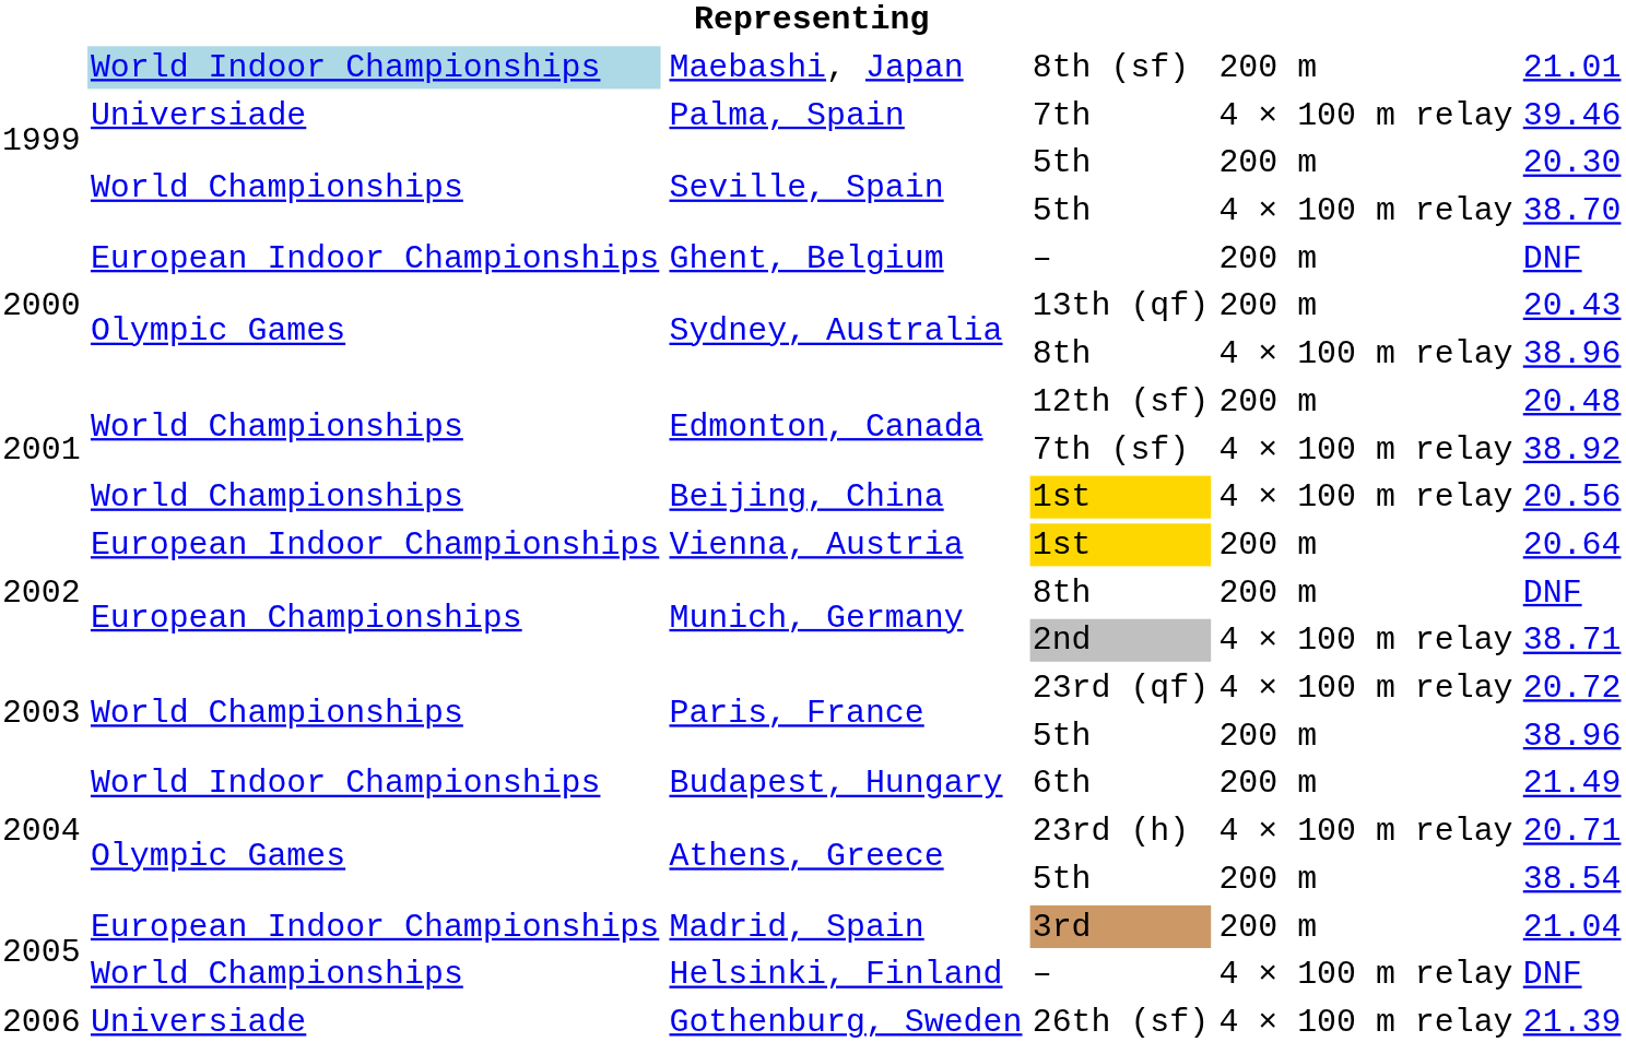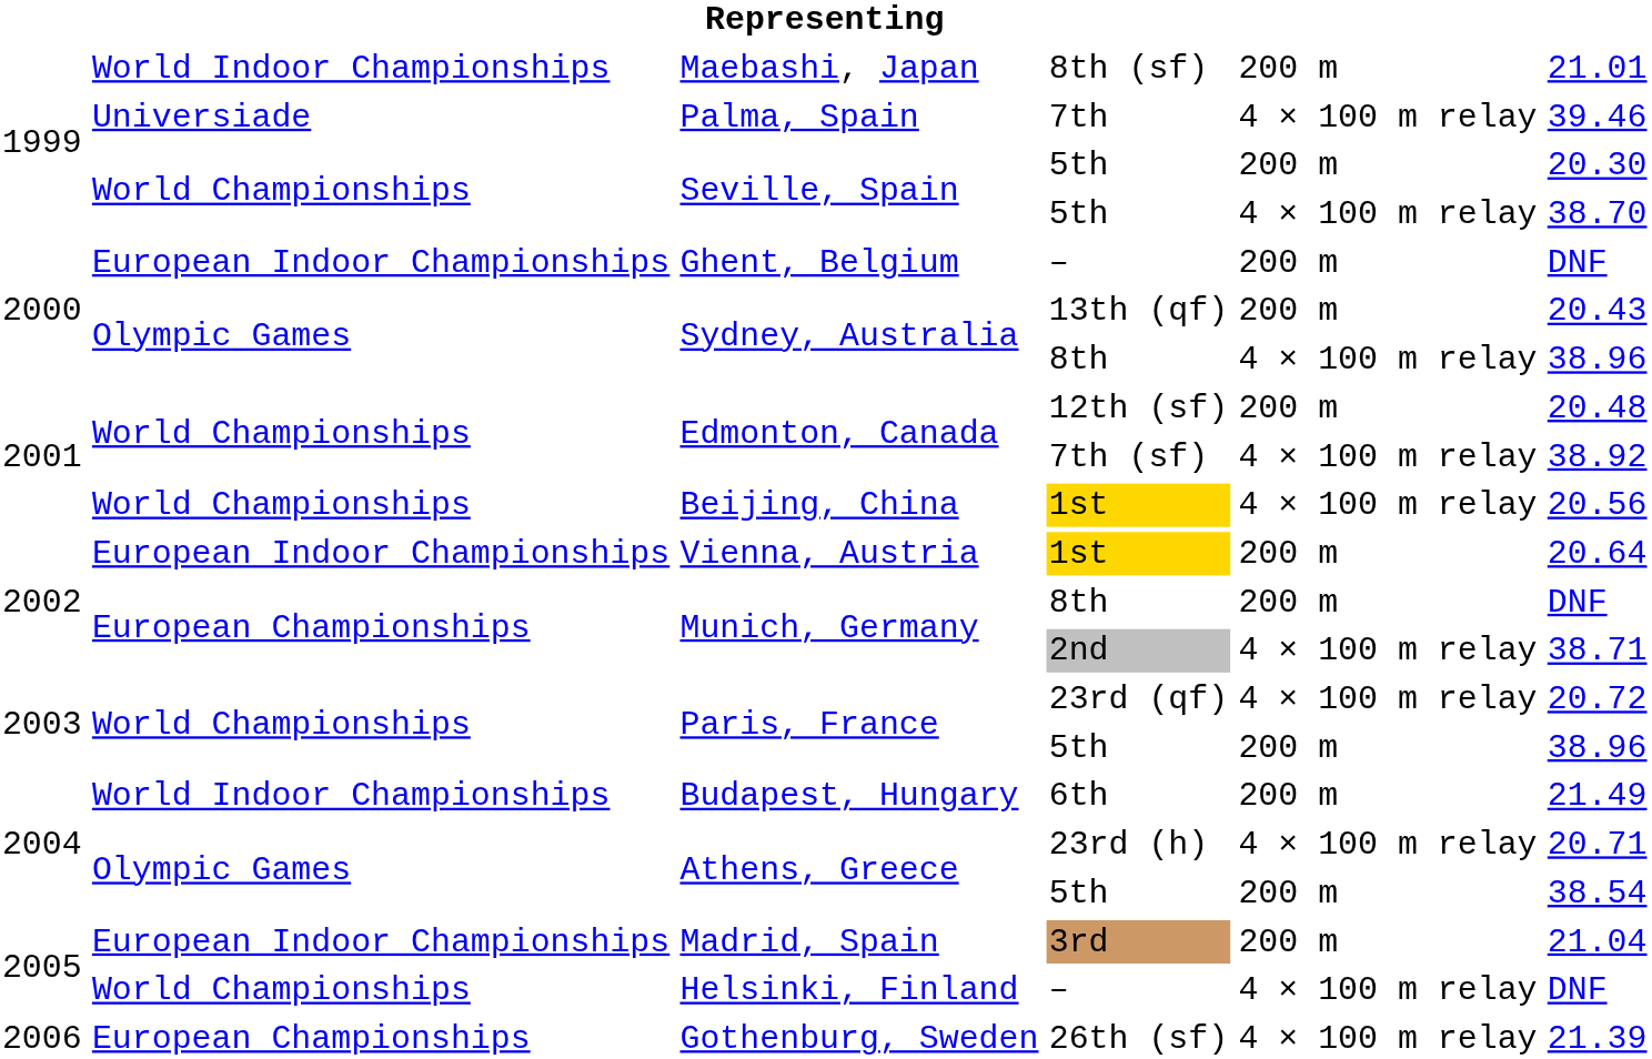Maebashi, Japan | column 2: lightblue background -> no background
Gothenburg, Sweden | column 2: Universiade -> European Championships
